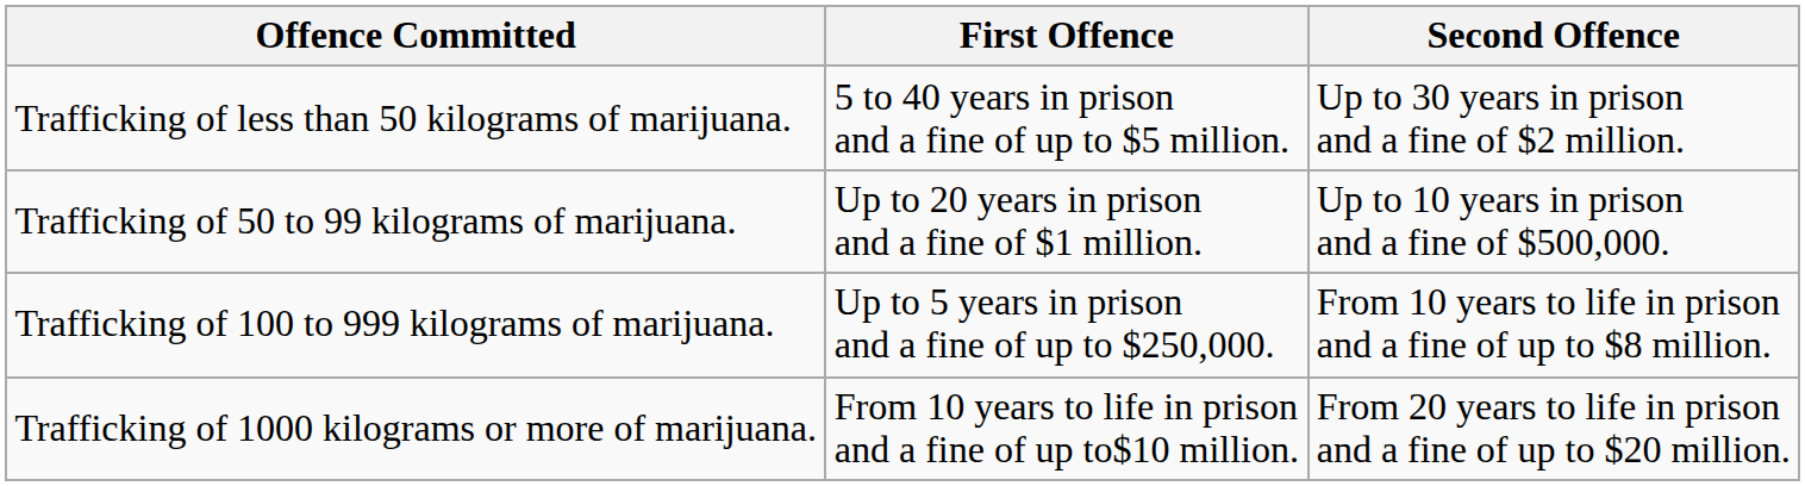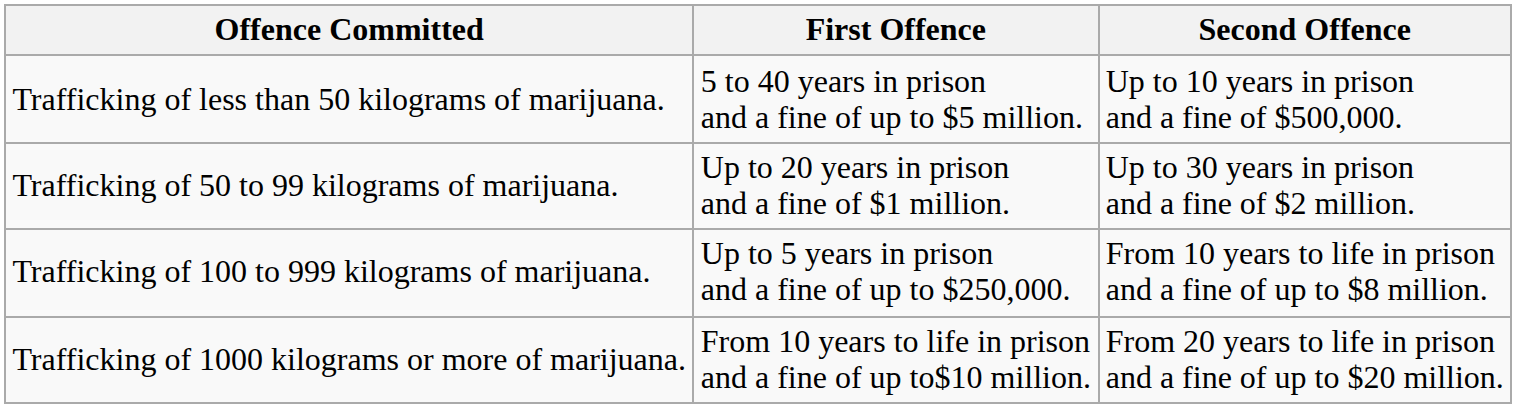Trafficking of less than 50 kilograms of marijuana. | Second Offence: Up to 30 years in prison and a fine of $2 million. -> Up to 10 years in prison and a fine of $500,000.
Trafficking of 50 to 99 kilograms of marijuana. | Second Offence: Up to 10 years in prison and a fine of $500,000. -> Up to 30 years in prison and a fine of $2 million.
